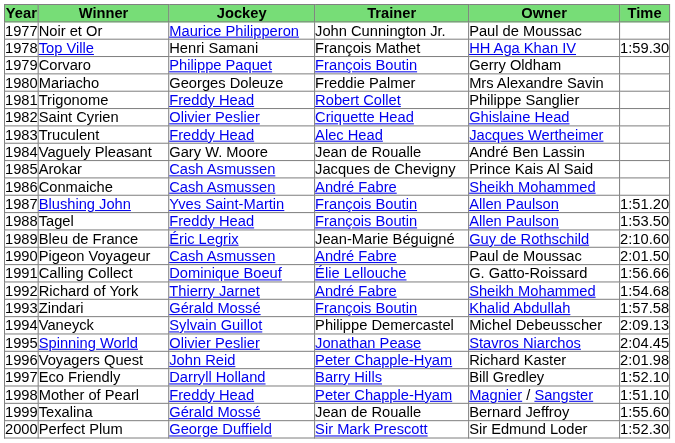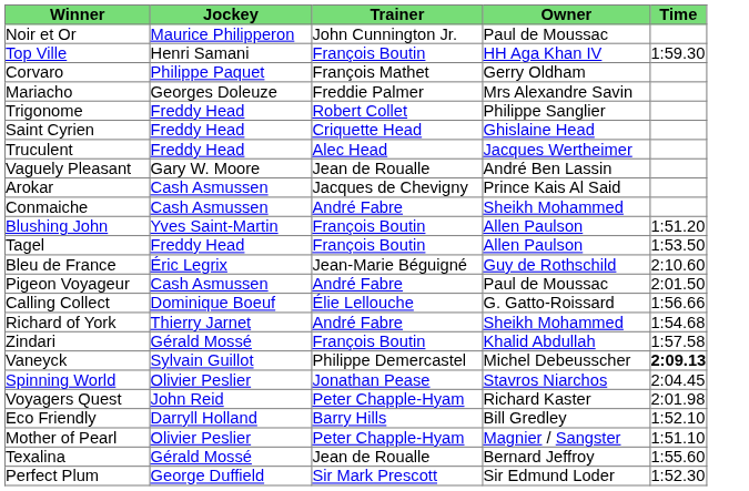- column: Year | 1977 | 1978 | 1979 | 1980 | 1981 | 1982 | 1983 | 1984 | 1985 | 1986 | 1987 | 1988 | 1989 | 1990 | 1991 | 1992 | 1993 | 1994 | 1995 | 1996 | 1997 | 1998 | 1999 | 2000
Top Ville | Trainer: François Mathet -> François Boutin
Corvaro | Trainer: François Boutin -> François Mathet
Saint Cyrien | Jockey: Olivier Peslier -> Freddy Head
Vaneyck | Time: normal -> bold
Mother of Pearl | Jockey: Freddy Head -> Olivier Peslier
